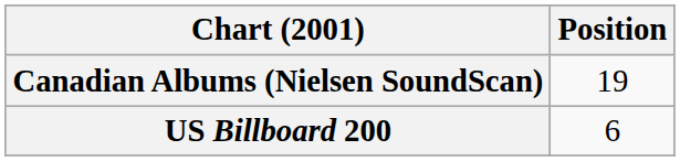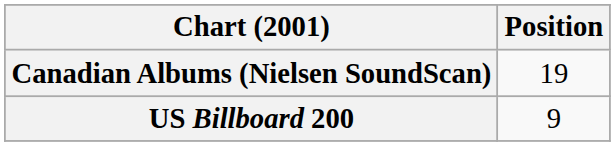US Billboard 200 | Position: 6 -> 9
